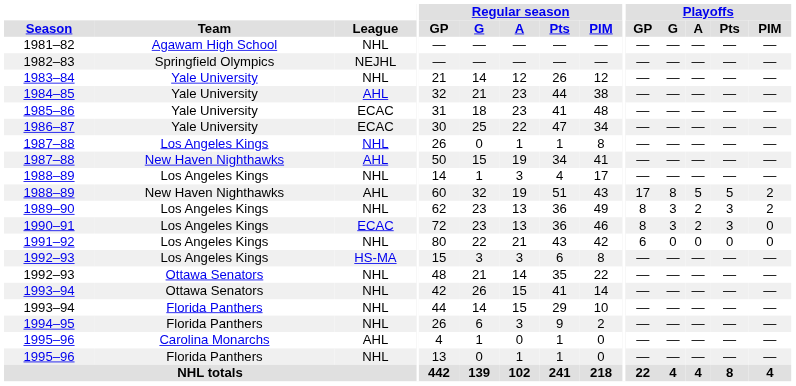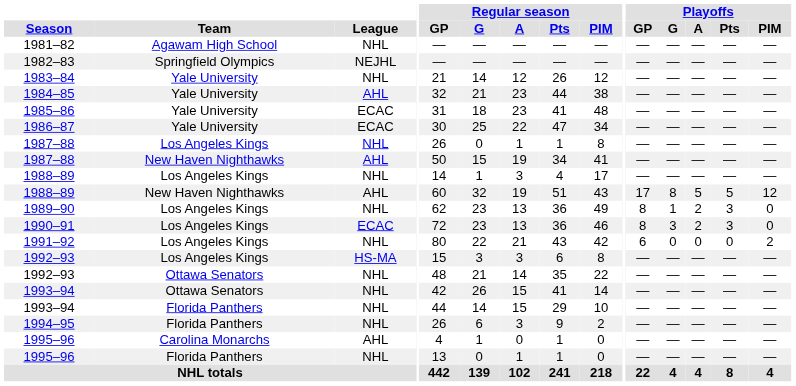1988–89 / New Haven Nighthawks | Playoffs / PIM: 2 -> 12
1989–90 | Playoffs / G: 3 -> 1
1989–90 | Playoffs / PIM: 2 -> 0
1991–92 | Playoffs / PIM: 0 -> 2
